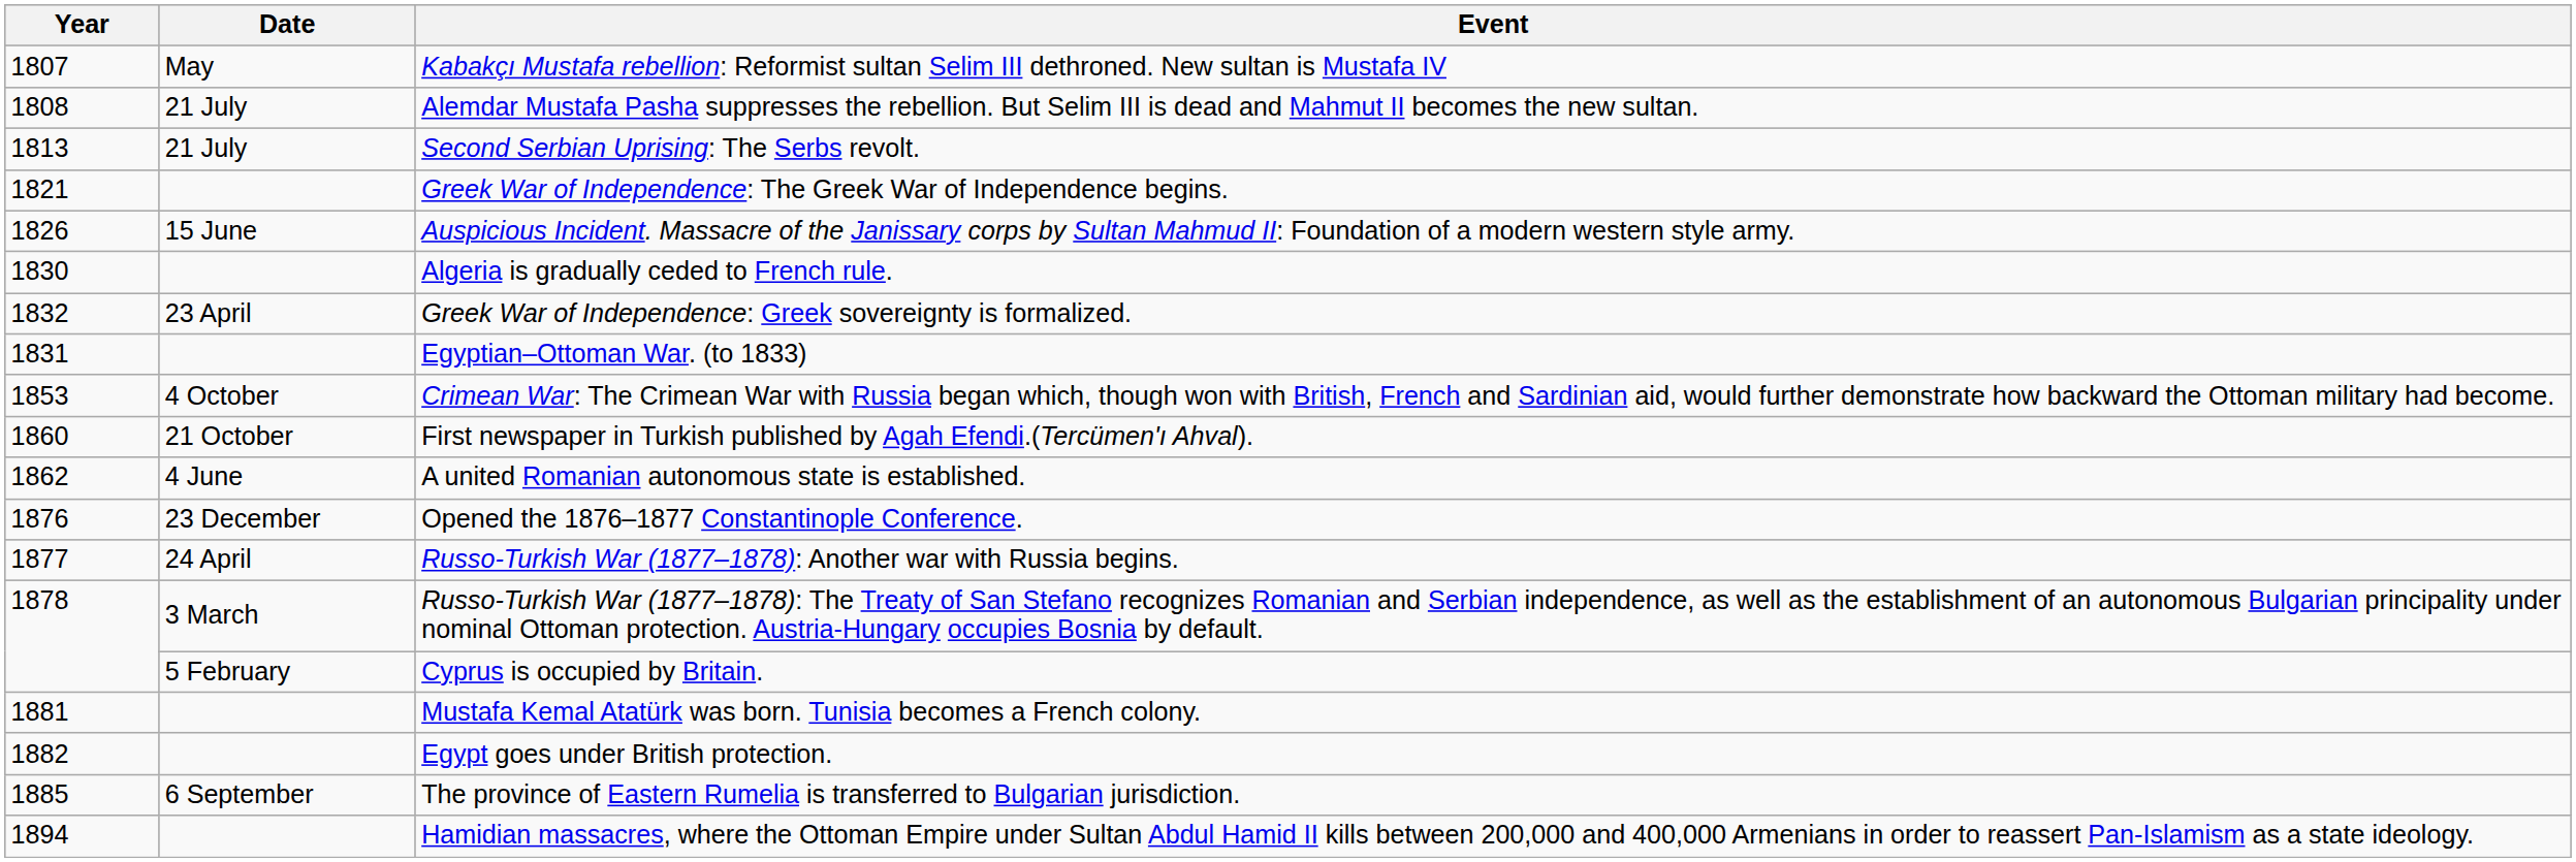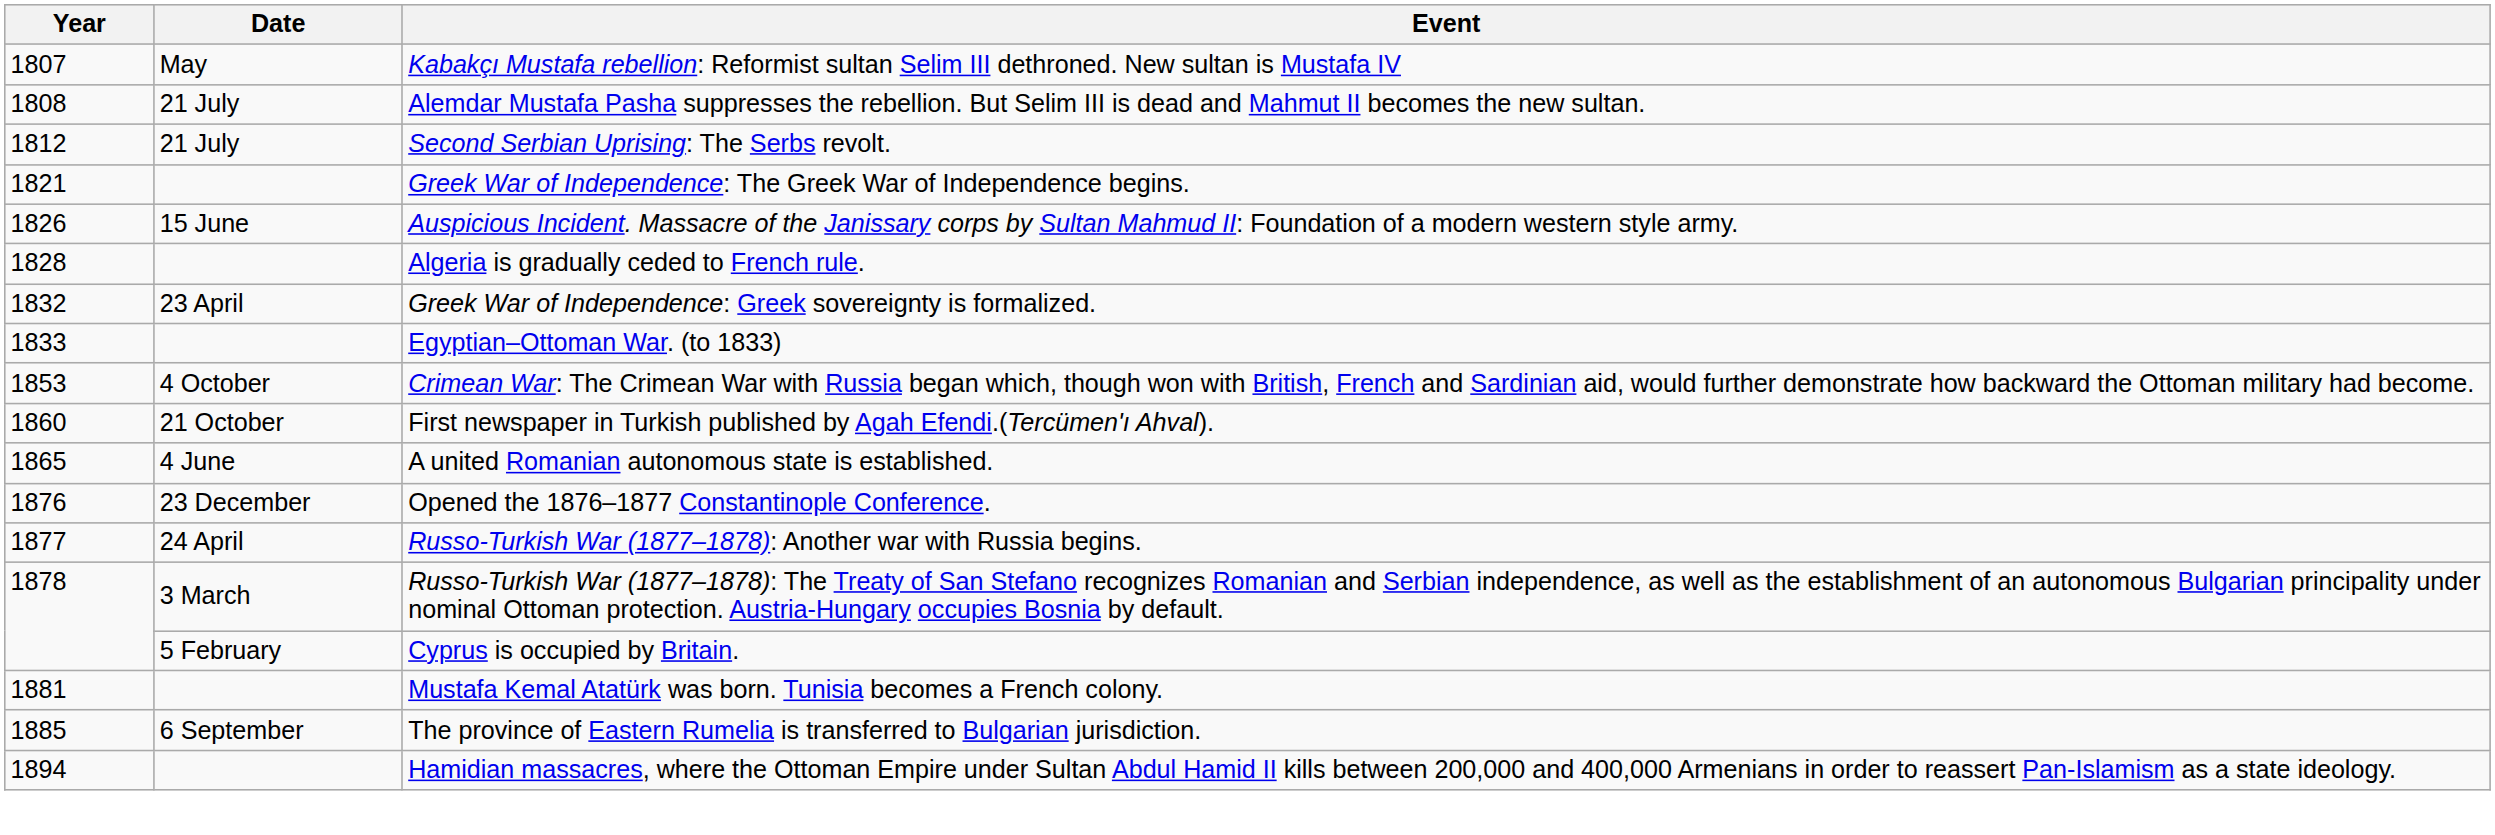Second Serbian Uprising: The Serbs revolt. | Year: 1813 -> 1812
Algeria is gradually ceded to French rule. | Year: 1830 -> 1828
Egyptian–Ottoman War. (to 1833) | Year: 1831 -> 1833
A united Romanian autonomous state is established. | Year: 1862 -> 1865
- row: 1882 | Egypt goes under British protection.
